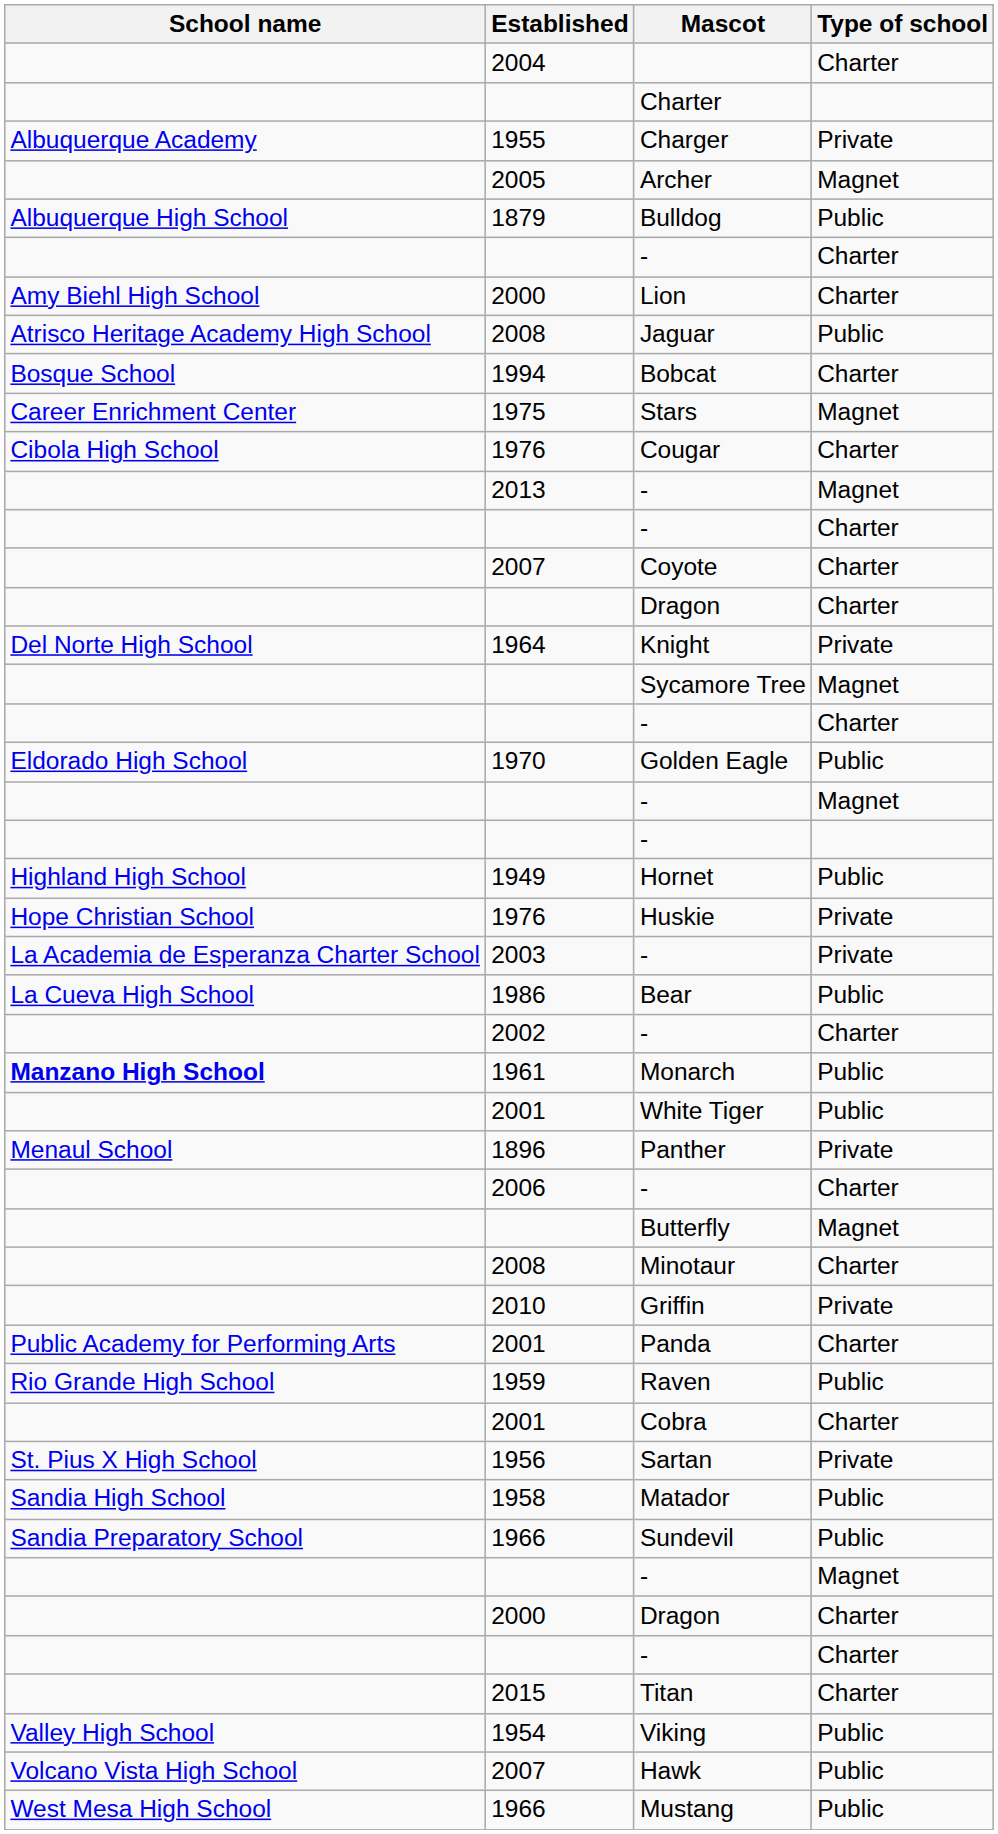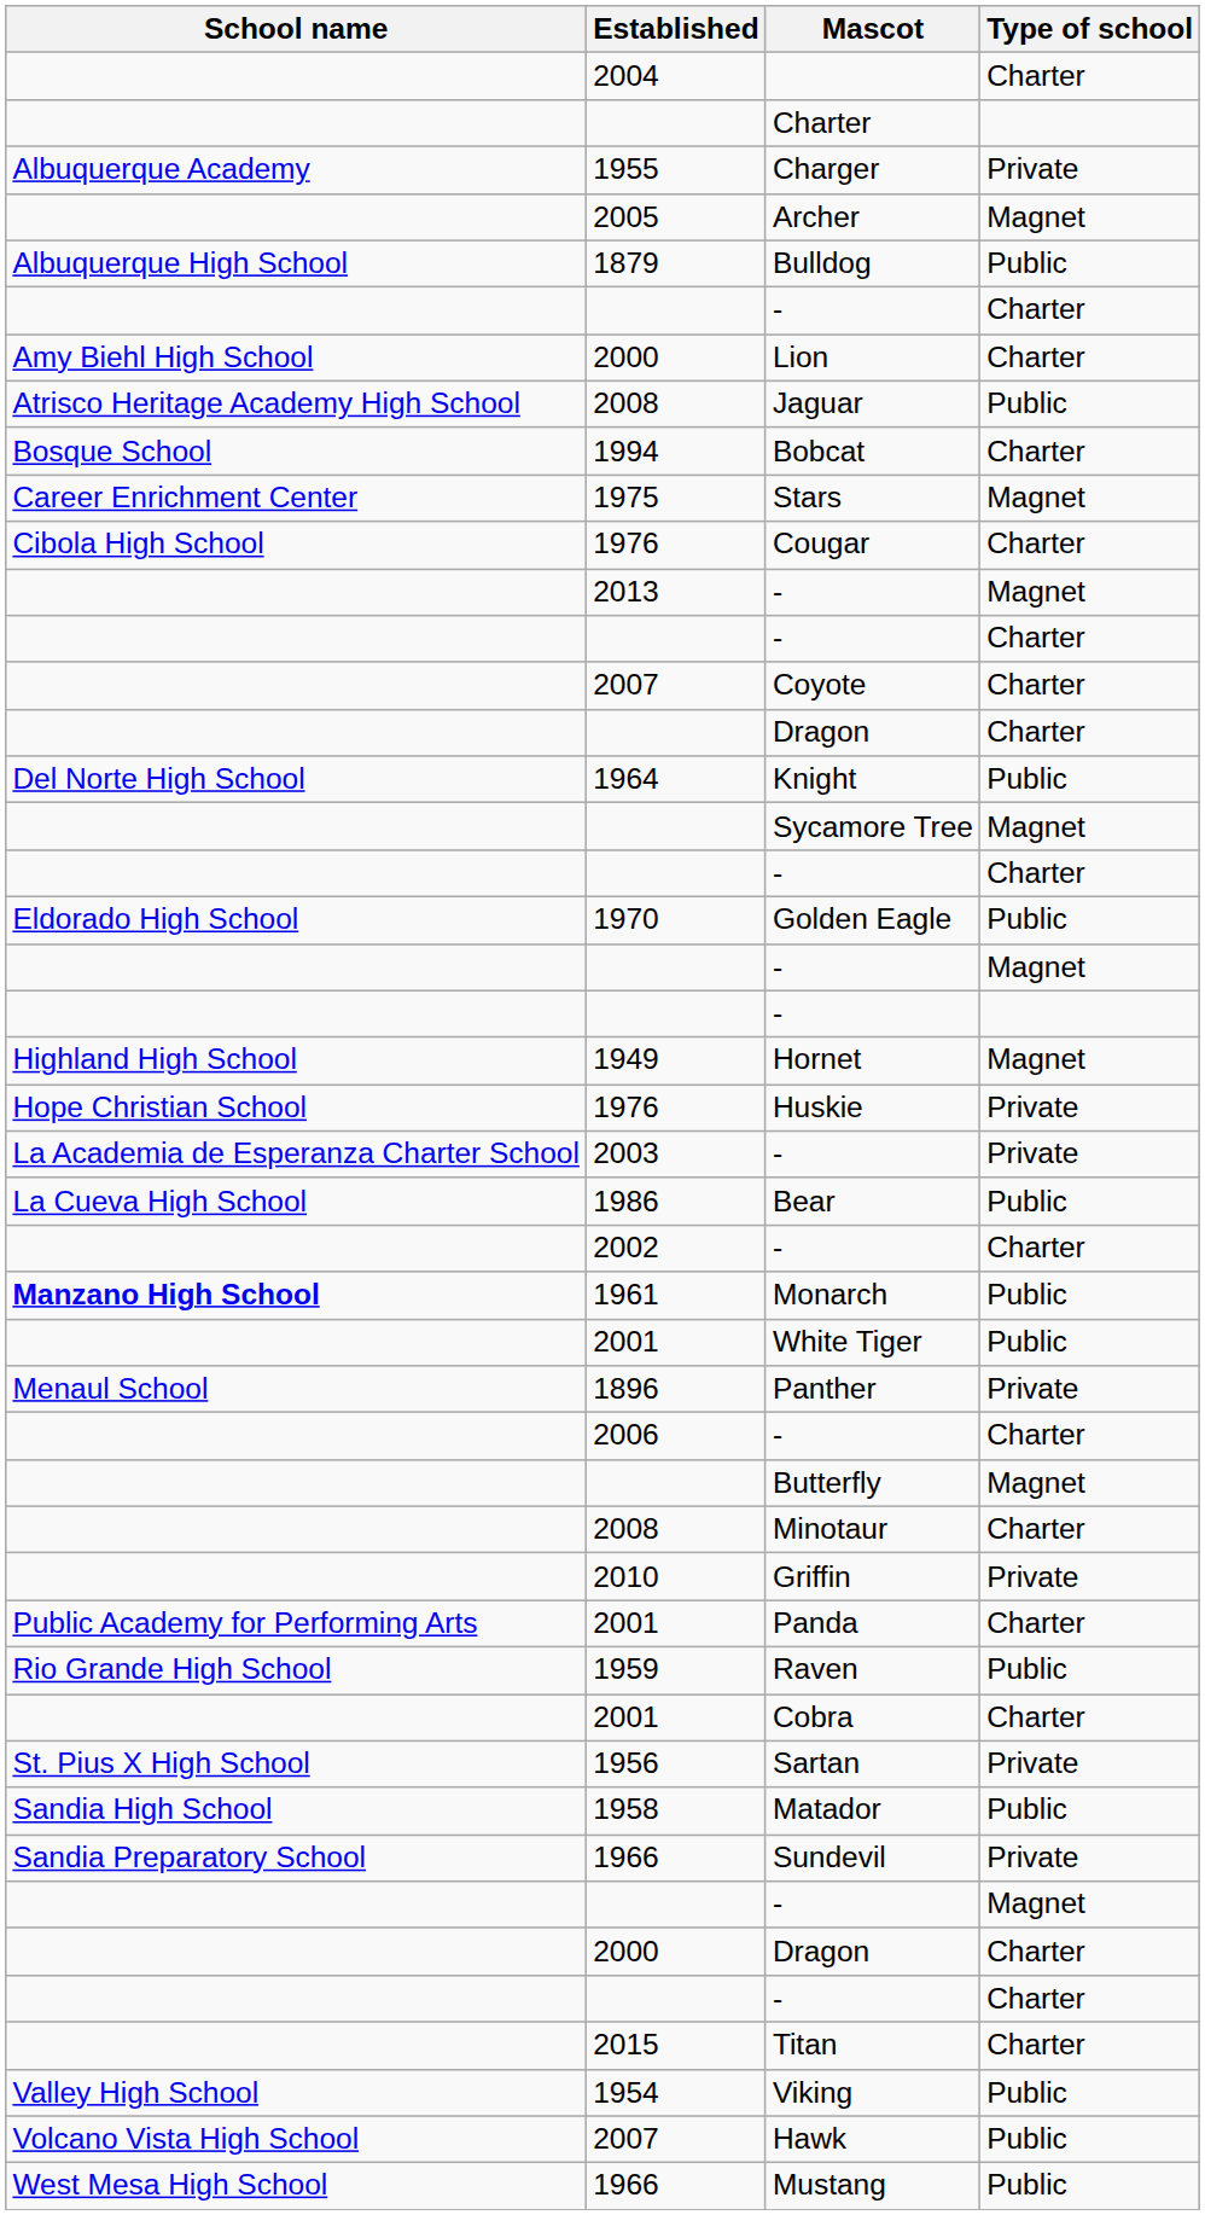Knight | Type of school: Private -> Public
Hornet | Type of school: Public -> Magnet
Sundevil | Type of school: Public -> Private
